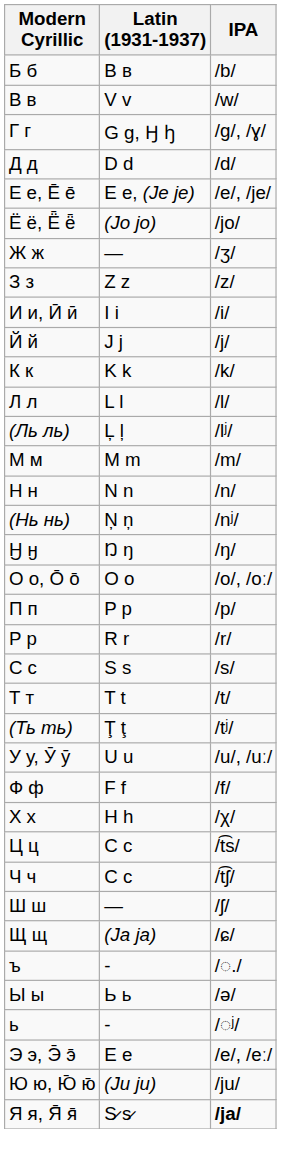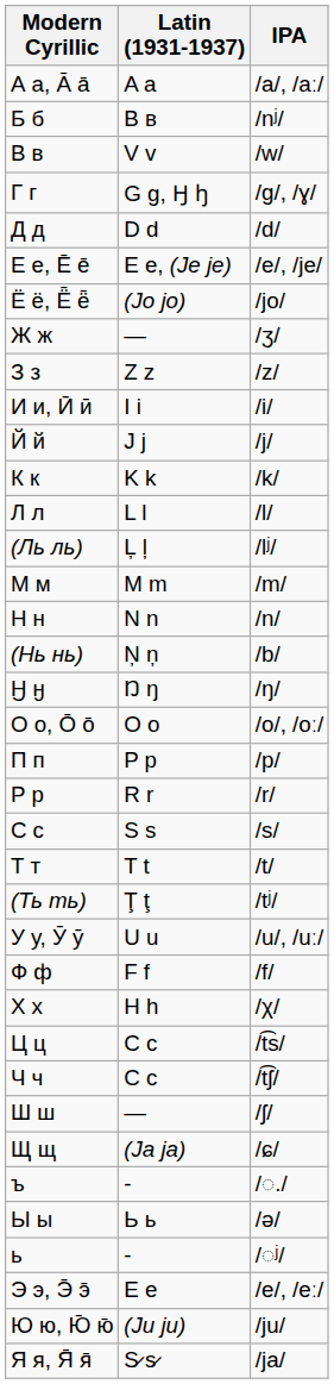+ row: А а, А̄ а̄ | A a | /a/, /aː/
Б б | IPA: /b/ -> /nʲ/
(Нь нь) | IPA: /nʲ/ -> /b/
Я я, Я̄ я̄ | IPA: bold -> normal
